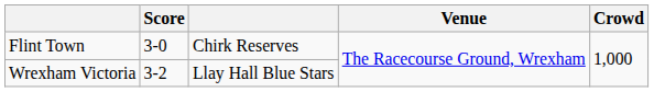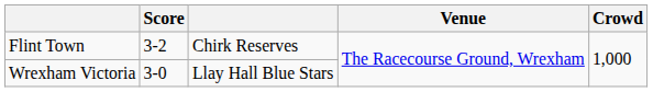Flint Town | Score: 3-0 -> 3-2
Wrexham Victoria | Score: 3-2 -> 3-0
